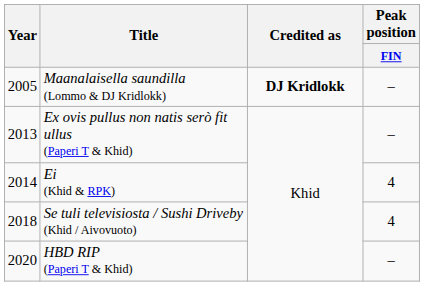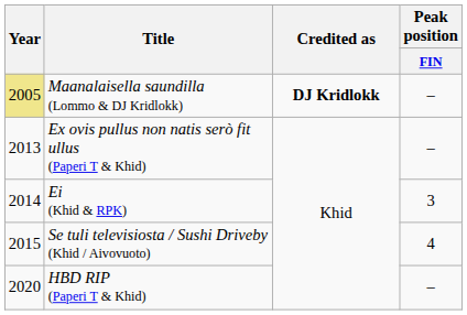Maanalaisella saundilla (Lommo & DJ Kridlokk) | Year: no background -> khaki background
Ei (Khid & RPK) | Peak position / FIN: 4 -> 3
Se tuli televisiosta / Sushi Driveby (Khid / Aivovuoto) | Year: 2018 -> 2015
